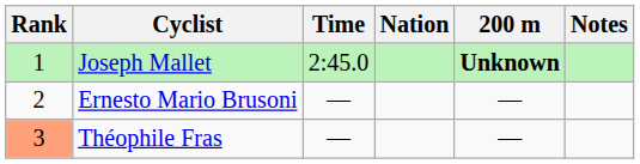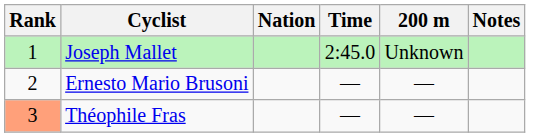columns swapped: Nation <-> Time
Joseph Mallet | 200 m: bold -> normal
